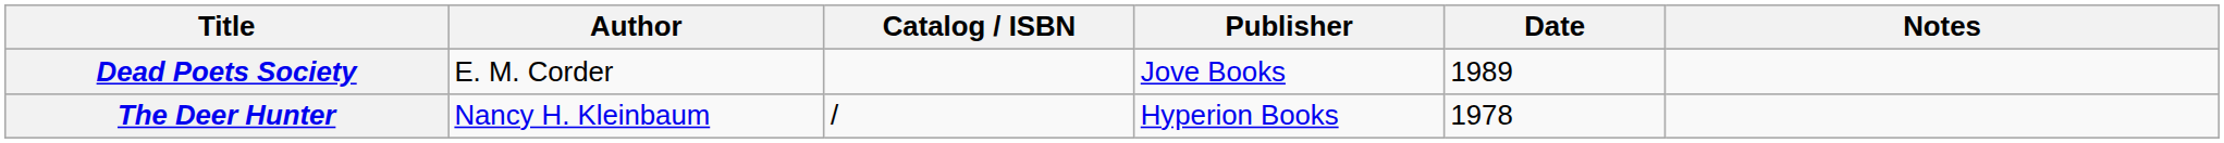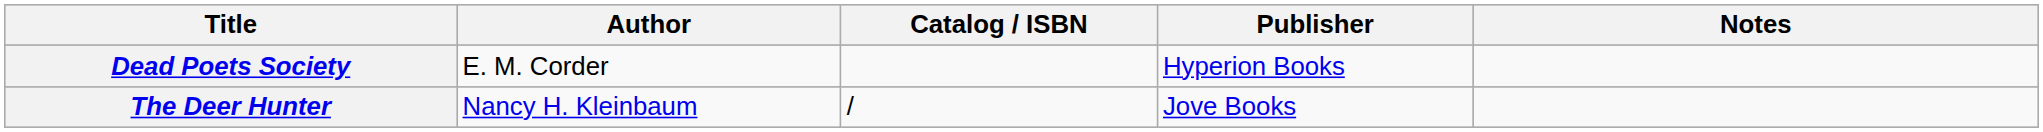- column: Date | 1989 | 1978
Dead Poets Society | Publisher: Jove Books -> Hyperion Books
The Deer Hunter | Publisher: Hyperion Books -> Jove Books
